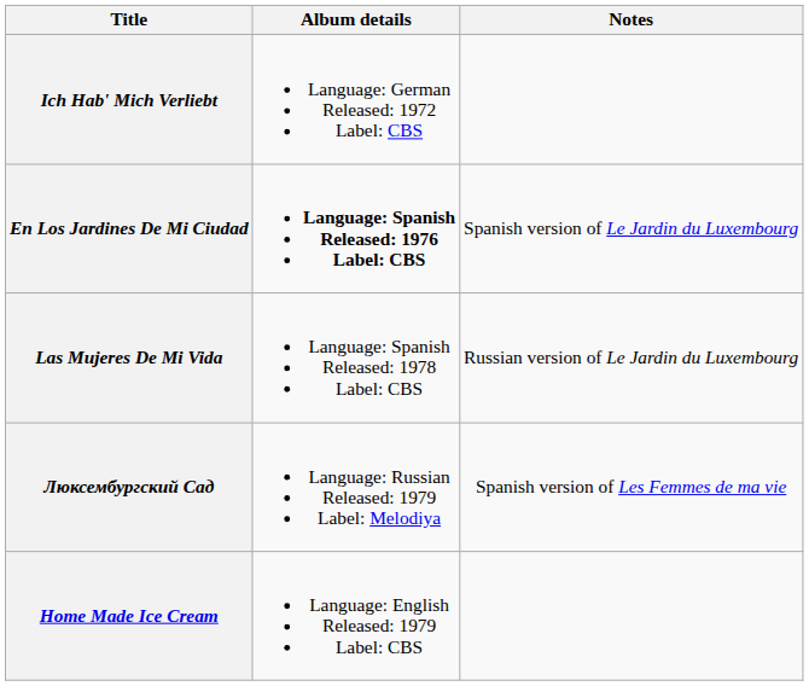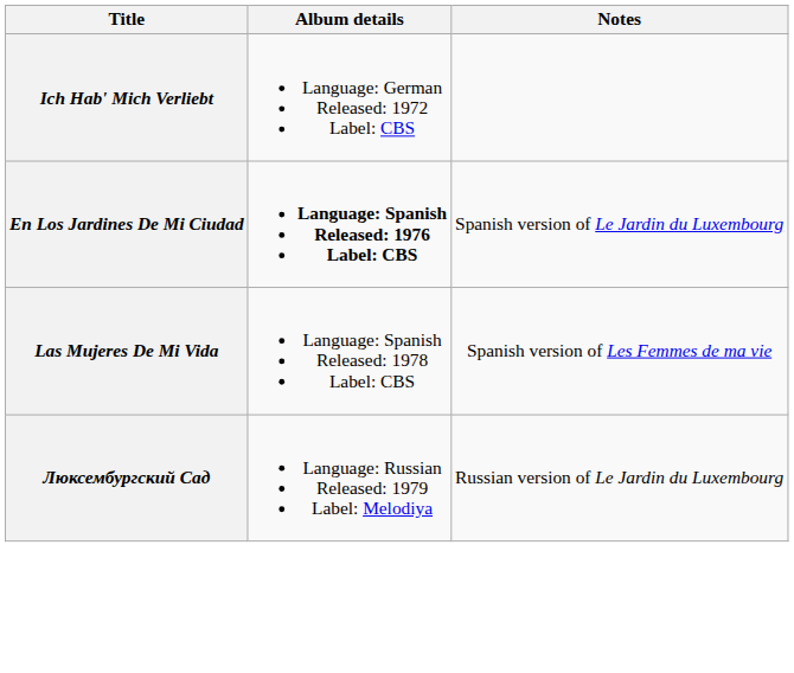Las Mujeres De Mi Vida | Notes: Russian version of Le Jardin du Luxembourg -> Spanish version of Les Femmes de ma vie
Люксембургский Сад | Notes: Spanish version of Les Femmes de ma vie -> Russian version of Le Jardin du Luxembourg
- row: Home Made Ice Cream | Language: English Released: 1979 Label: CBS
